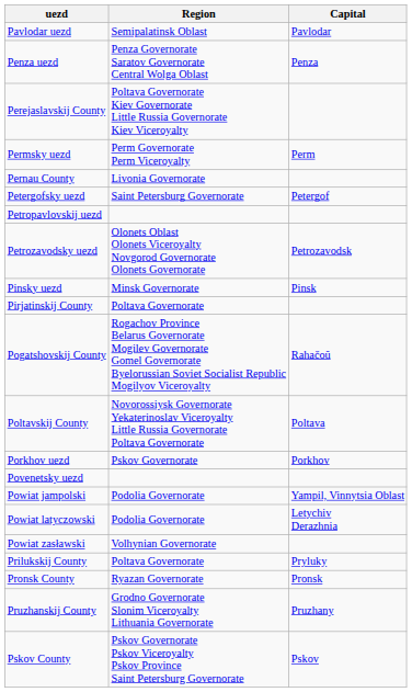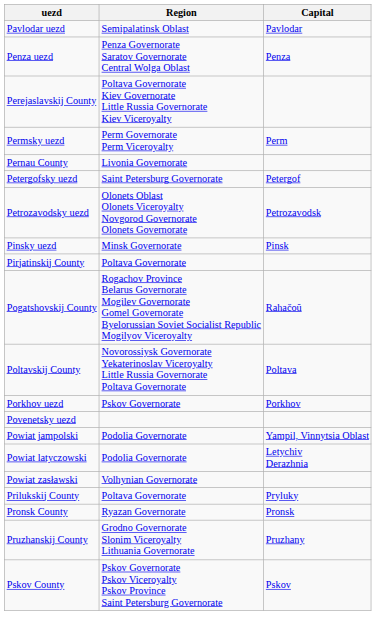- row: Petropavlovskij uezd
